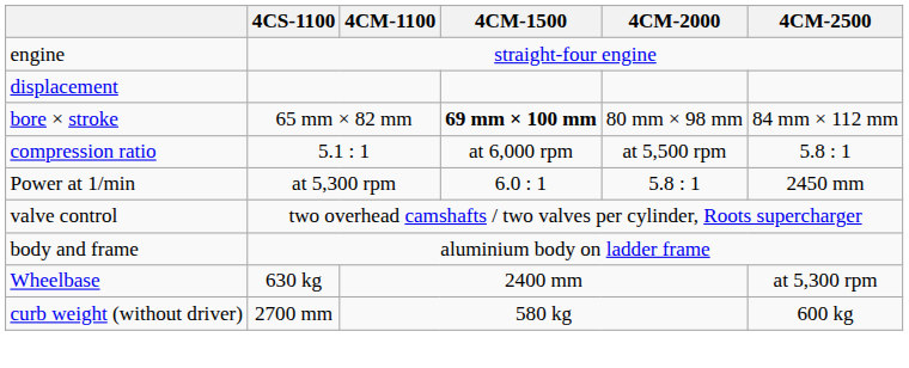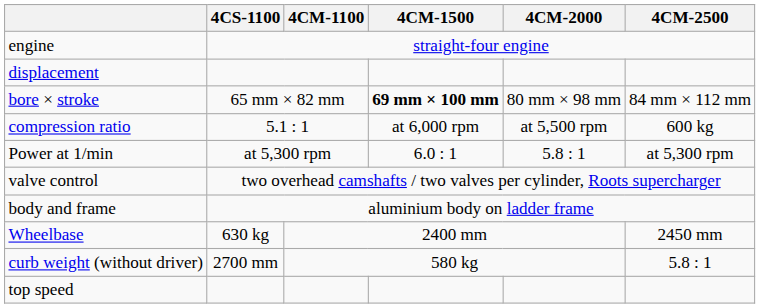compression ratio | 4CM-2500: 5.8 : 1 -> 600 kg
Power at 1/min | 4CM-2500: 2450 mm -> at 5,300 rpm
Wheelbase | 4CM-2500: at 5,300 rpm -> 2450 mm
curb weight (without driver) | 4CM-2500: 600 kg -> 5.8 : 1
+ row: top speed
